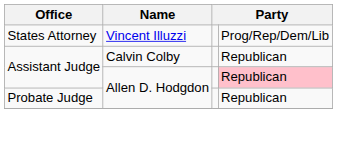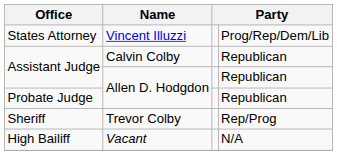Assistant Judge / Allen D. Hodgdon | column 4: pink background -> no background
+ row: Sheriff | Trevor Colby | Rep/Prog
+ row: High Bailiff | Vacant | N/A
